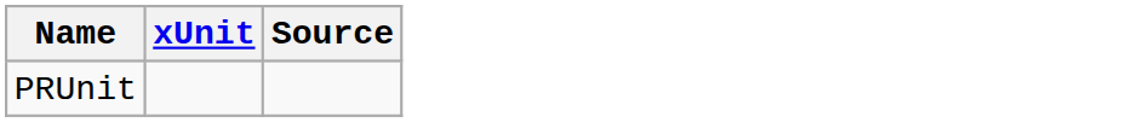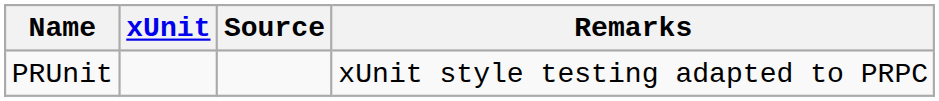+ column: Remarks | xUnit style testing adapted to PRPC
